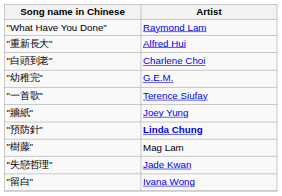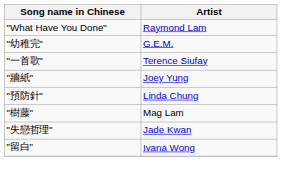- row: "重新長大" | Alfred Hui
- row: "白頭到老" | Charlene Choi
"預防針" | Artist: bold -> normal
